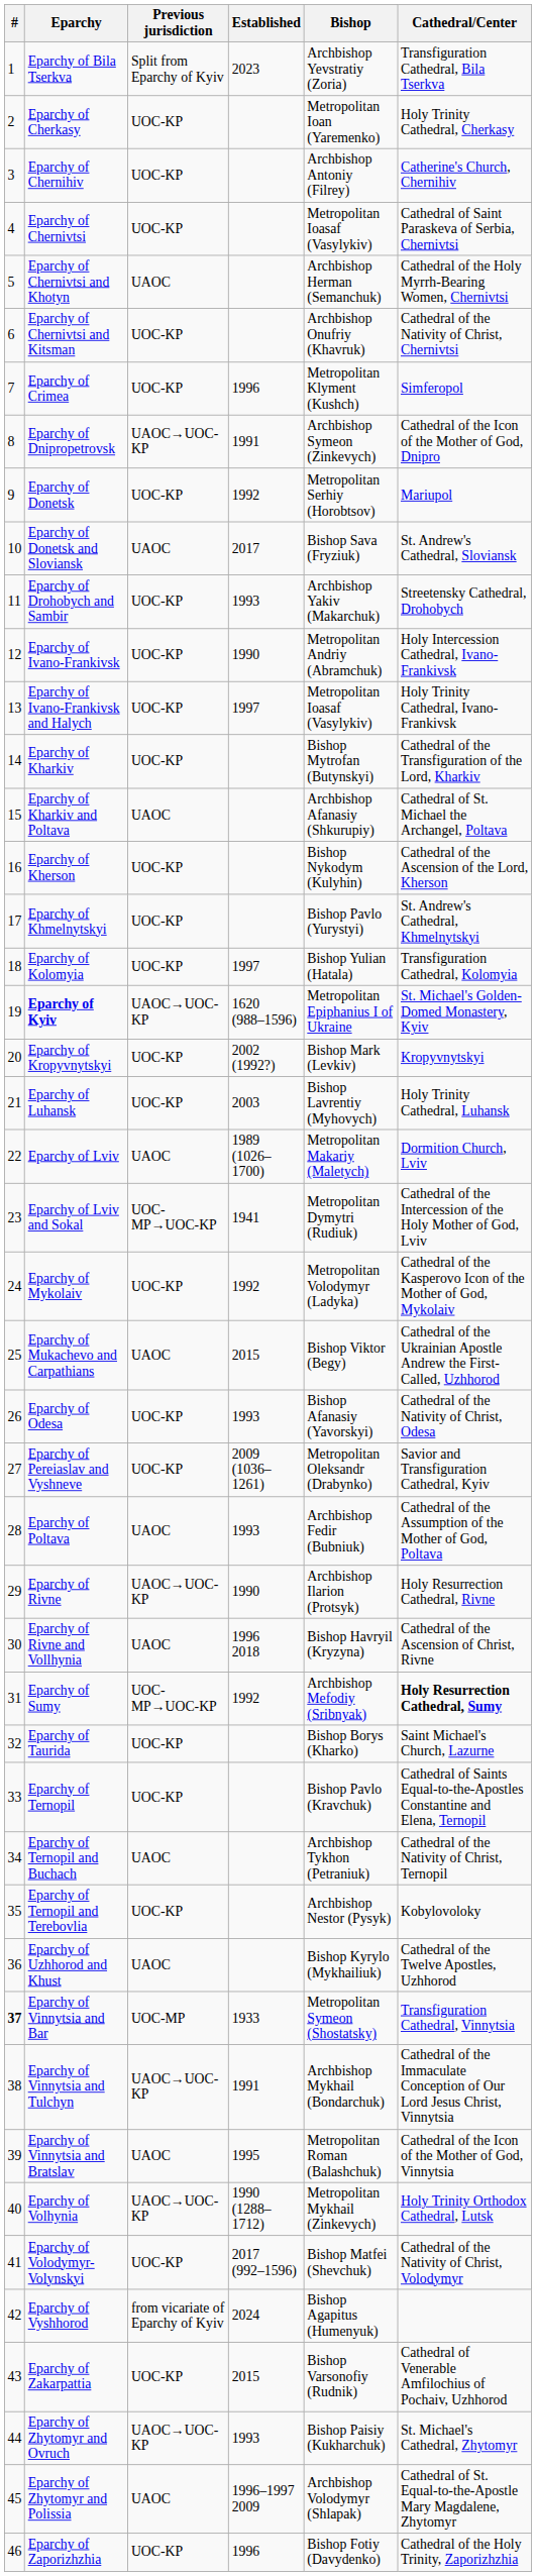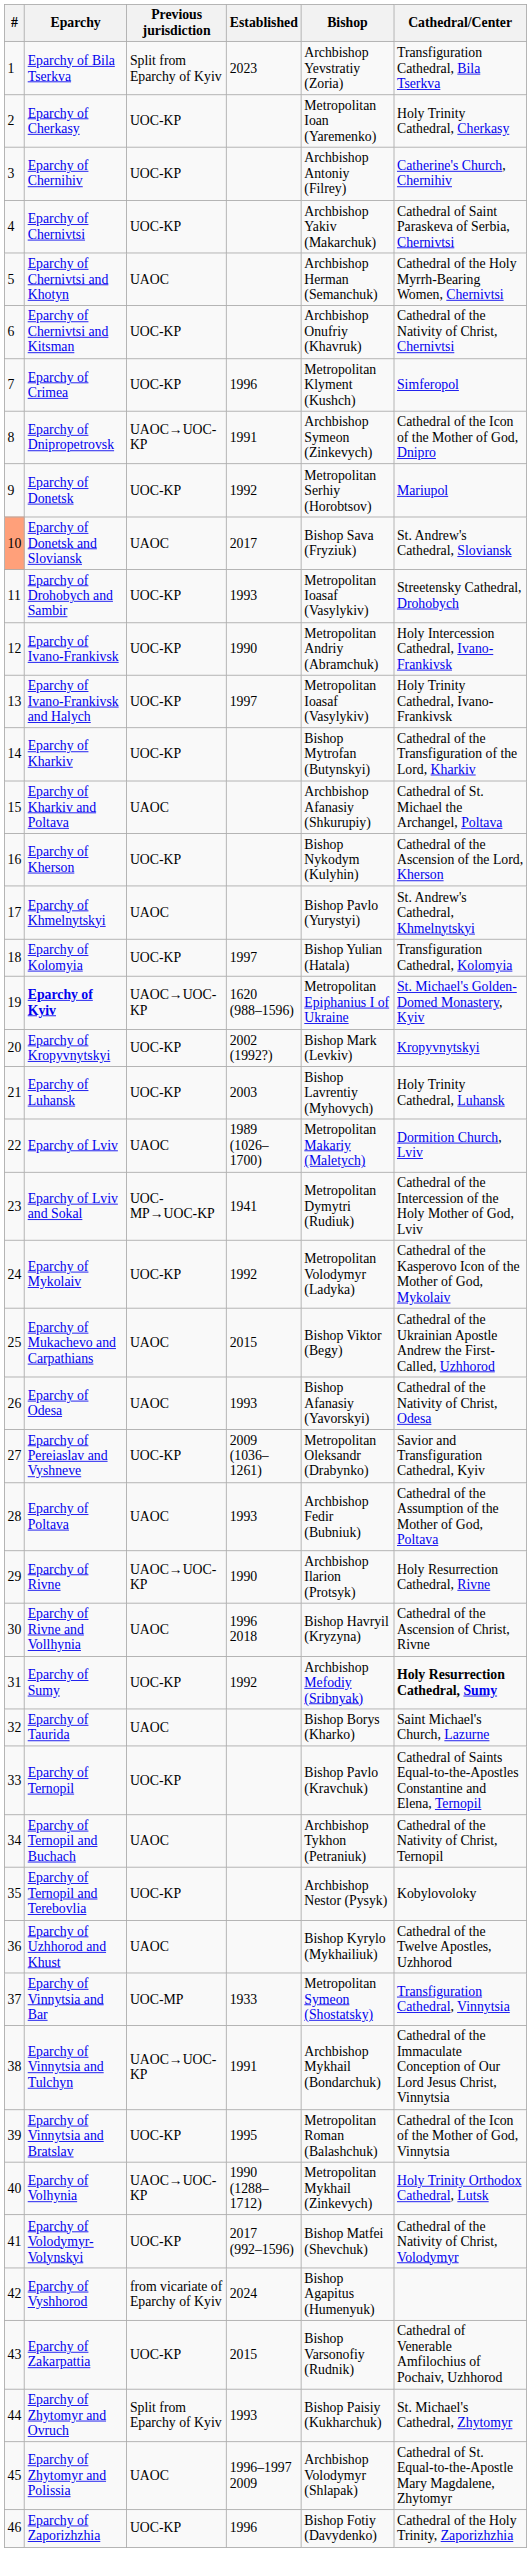Eparchy of Chernivtsi | Bishop: Metropolitan Ioasaf (Vasylykiv) -> Archbishop Yakiv (Makarchuk)
Eparchy of Donetsk and Sloviansk | #: no background -> lightsalmon background
Eparchy of Drohobych and Sambir | Bishop: Archbishop Yakiv (Makarchuk) -> Metropolitan Ioasaf (Vasylykiv)
Eparchy of Khmelnytskyi | Previous jurisdiction: UOC-KP -> UAOC
Eparchy of Odesa | Previous jurisdiction: UOC-KP -> UAOC
Eparchy of Sumy | Previous jurisdiction: UOC-MP→UOC-KP -> UOC-KP
Eparchy of Taurida | Previous jurisdiction: UOC-KP -> UAOC
Eparchy of Vinnytsia and Bar | #: bold -> normal
Eparchy of Vinnytsia and Bratslav | Previous jurisdiction: UAOC -> UOC-KP
Eparchy of Zhytomyr and Ovruch | Previous jurisdiction: UAOC→UOC-KP -> Split from Eparchy of Kyiv
